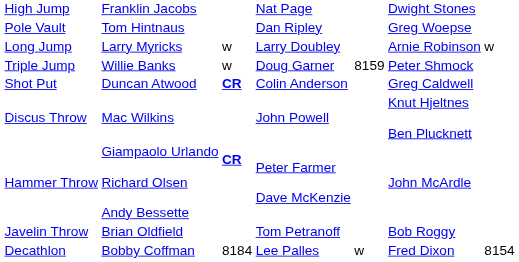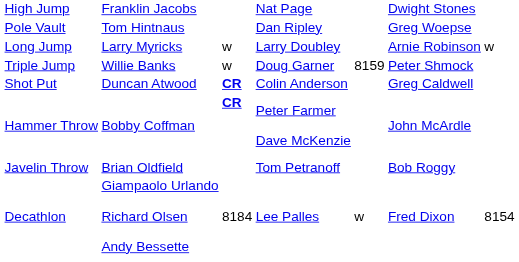- row: Discus Throw | Mac Wilkins | John Powell | Knut Hjeltnes Ben Plucknett
Hammer Throw | column 2: Giampaolo Urlando Richard Olsen Andy Bessette -> Bobby Coffman
Decathlon | column 2: Bobby Coffman -> Giampaolo Urlando Richard Olsen Andy Bessette
